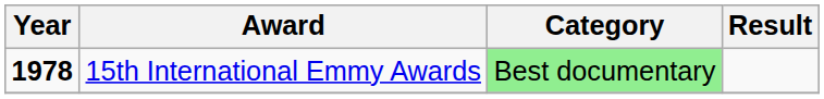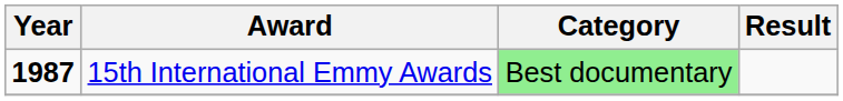15th International Emmy Awards | Year: 1978 -> 1987
